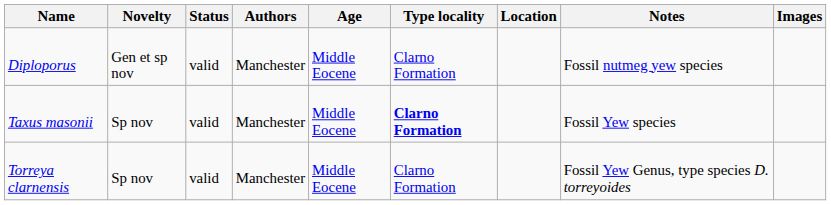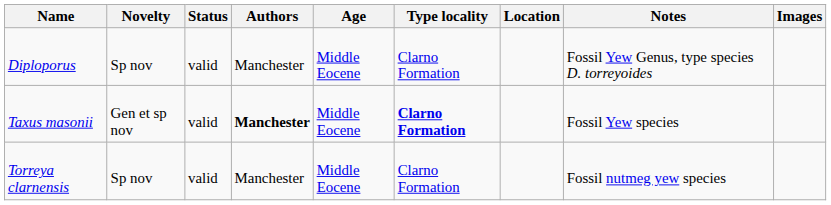Diploporus | Novelty: Gen et sp nov -> Sp nov
Diploporus | Notes: Fossil nutmeg yew species -> Fossil Yew Genus, type species D. torreyoides
Taxus masonii | Novelty: Sp nov -> Gen et sp nov
Taxus masonii | Authors: normal -> bold
Torreya clarnensis | Notes: Fossil Yew Genus, type species D. torreyoides -> Fossil nutmeg yew species
